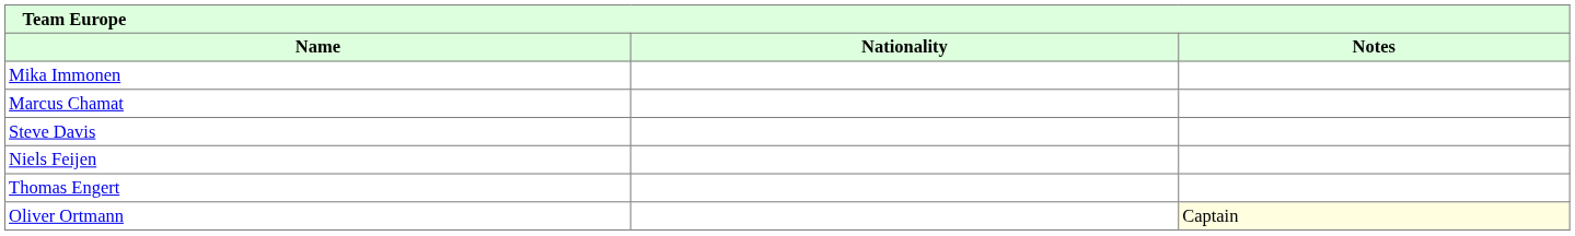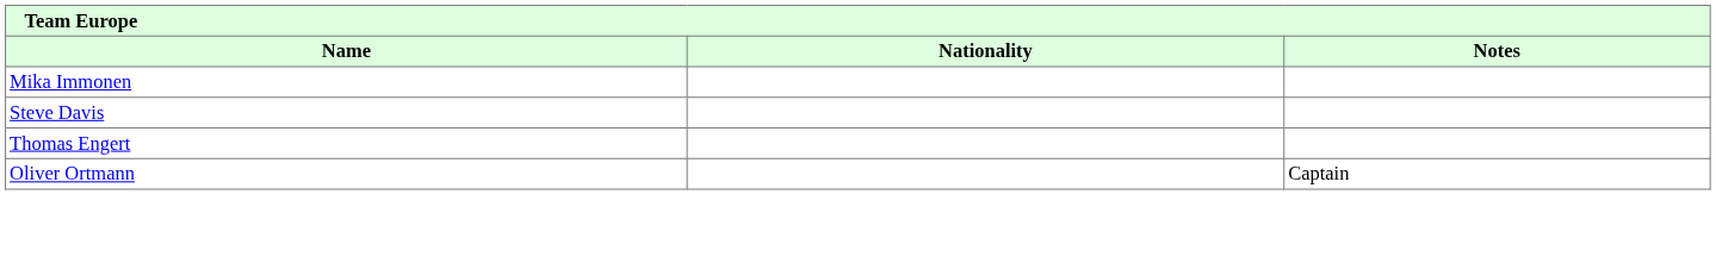- row: Marcus Chamat
- row: Niels Feijen
Oliver Ortmann | Notes: lightyellow background -> no background
